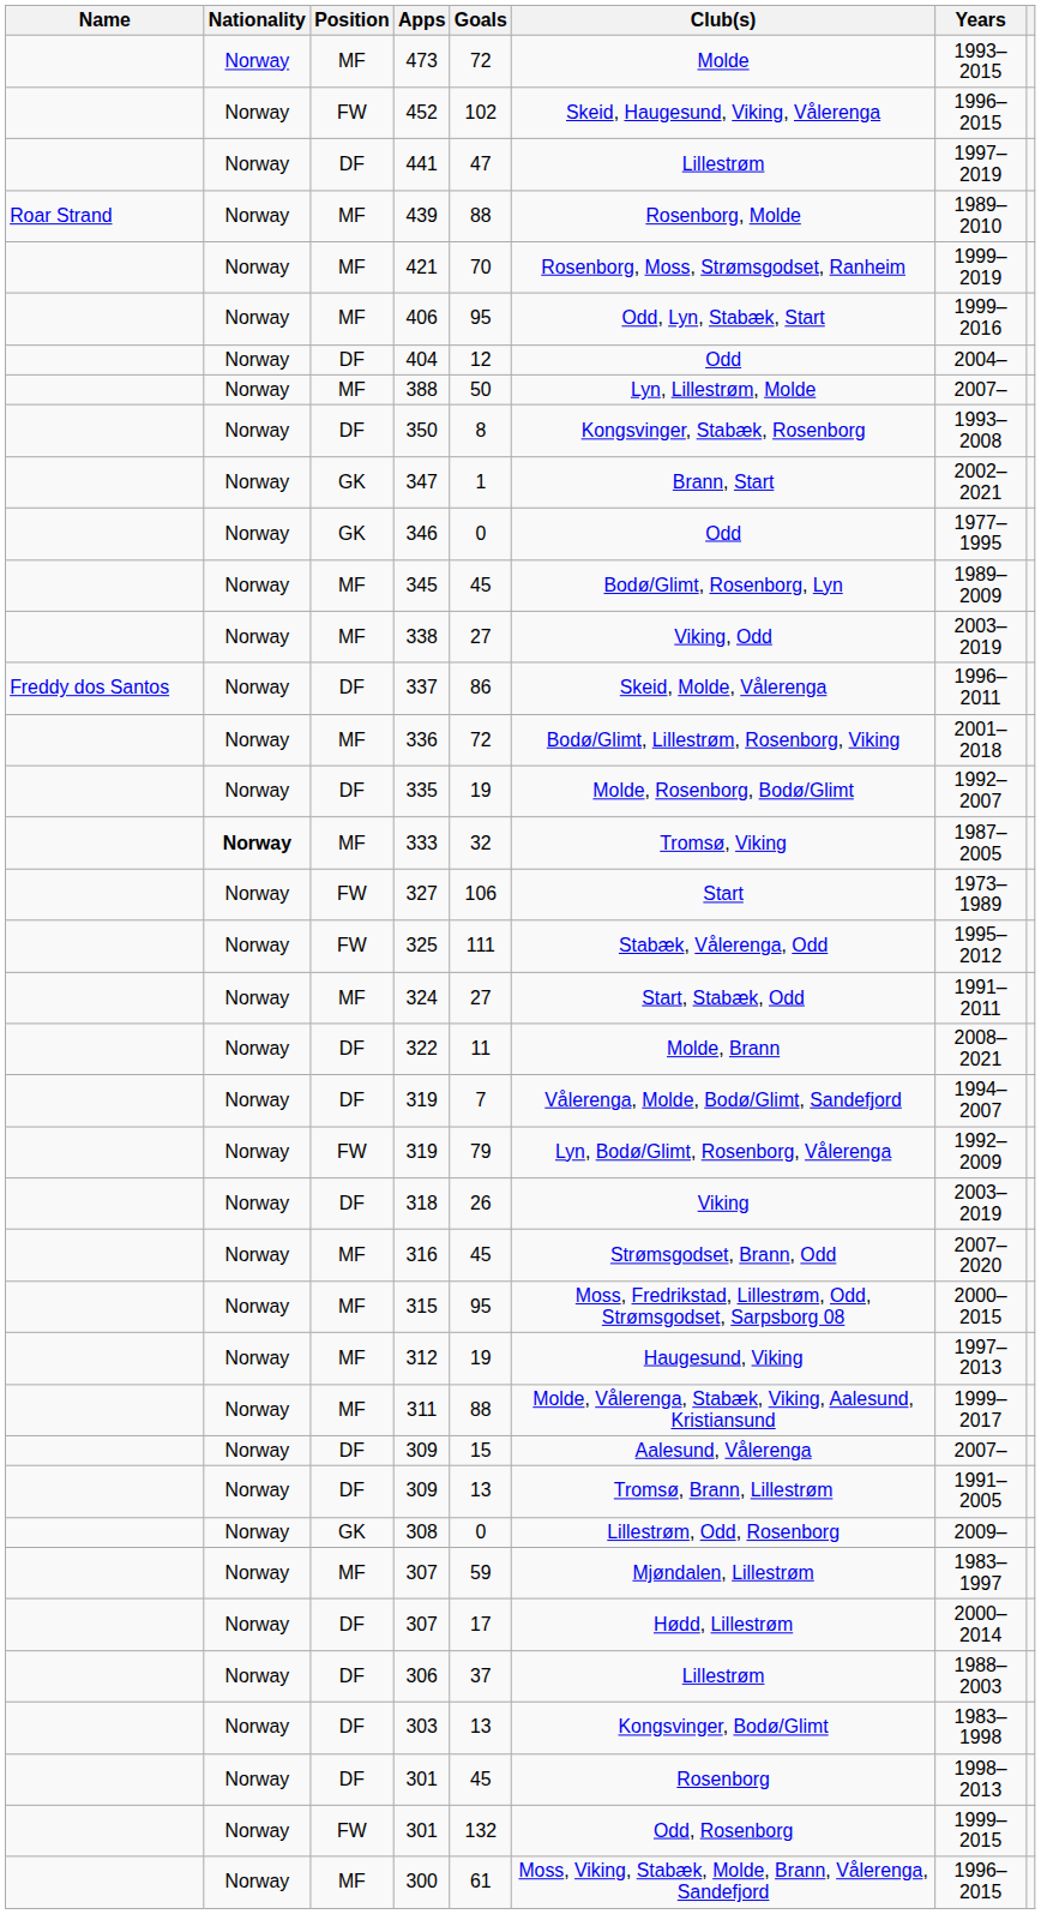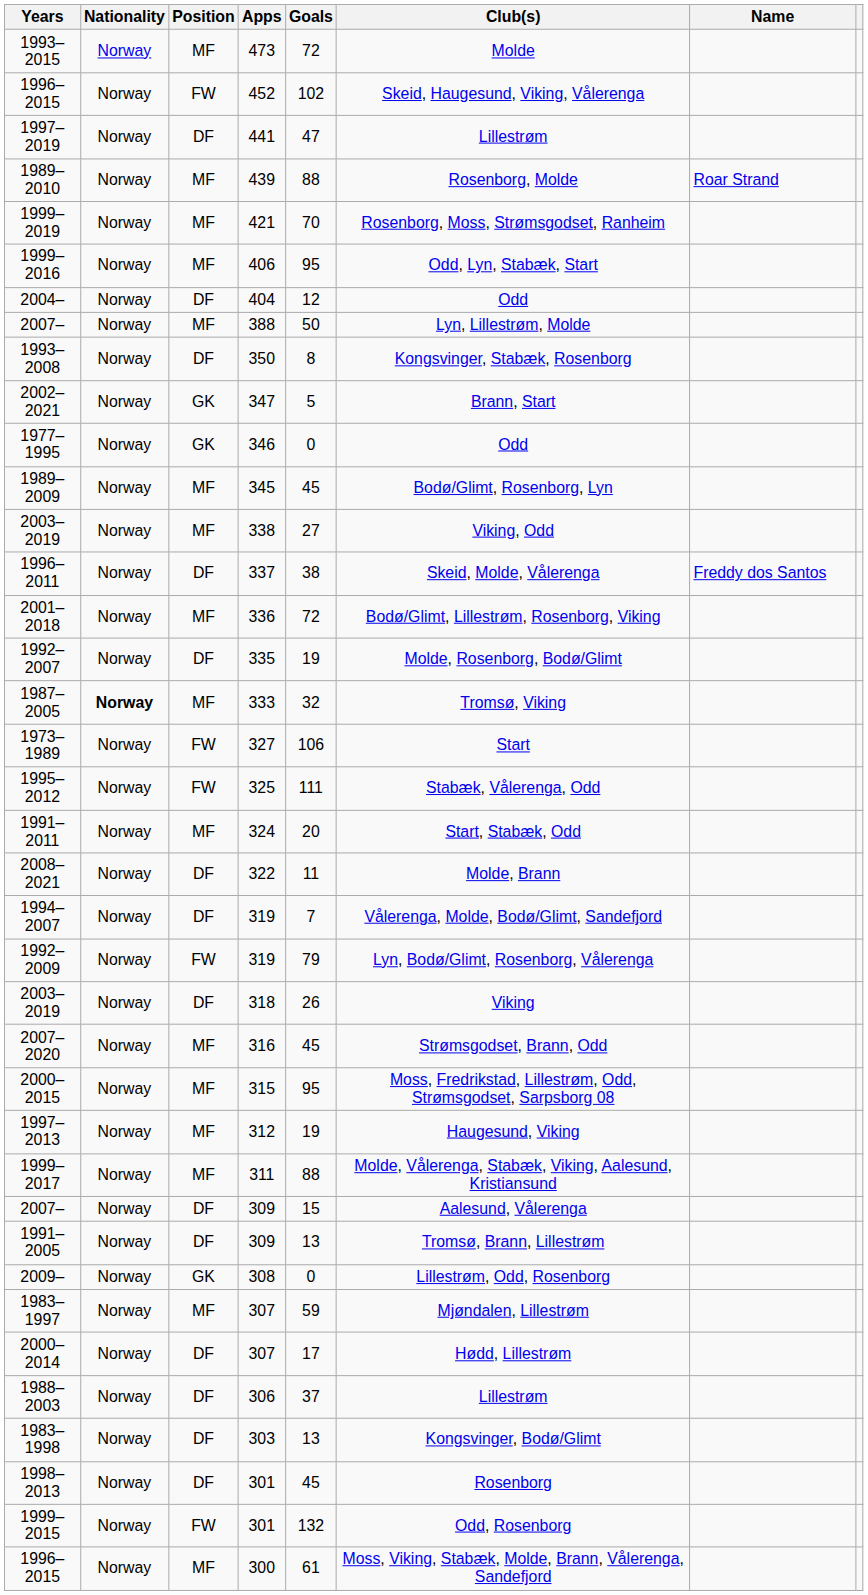columns swapped: Name <-> Years
347 | Goals: 1 -> 5
337 | Goals: 86 -> 38
324 | Goals: 27 -> 20
